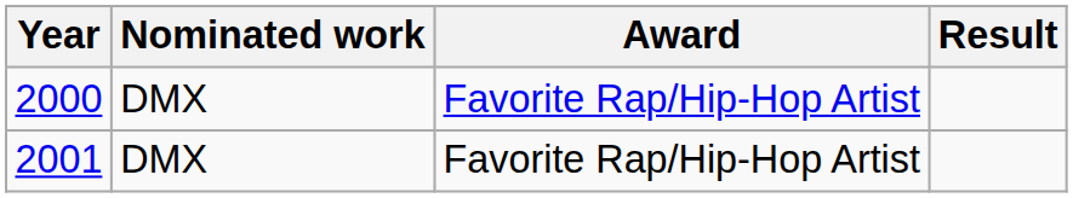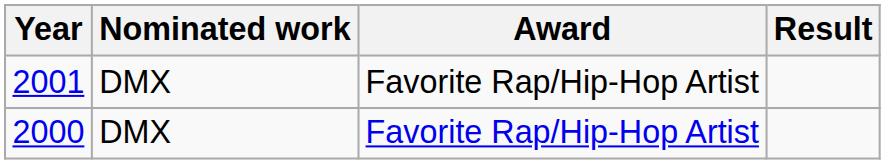rows swapped: 2000 <-> 2001
